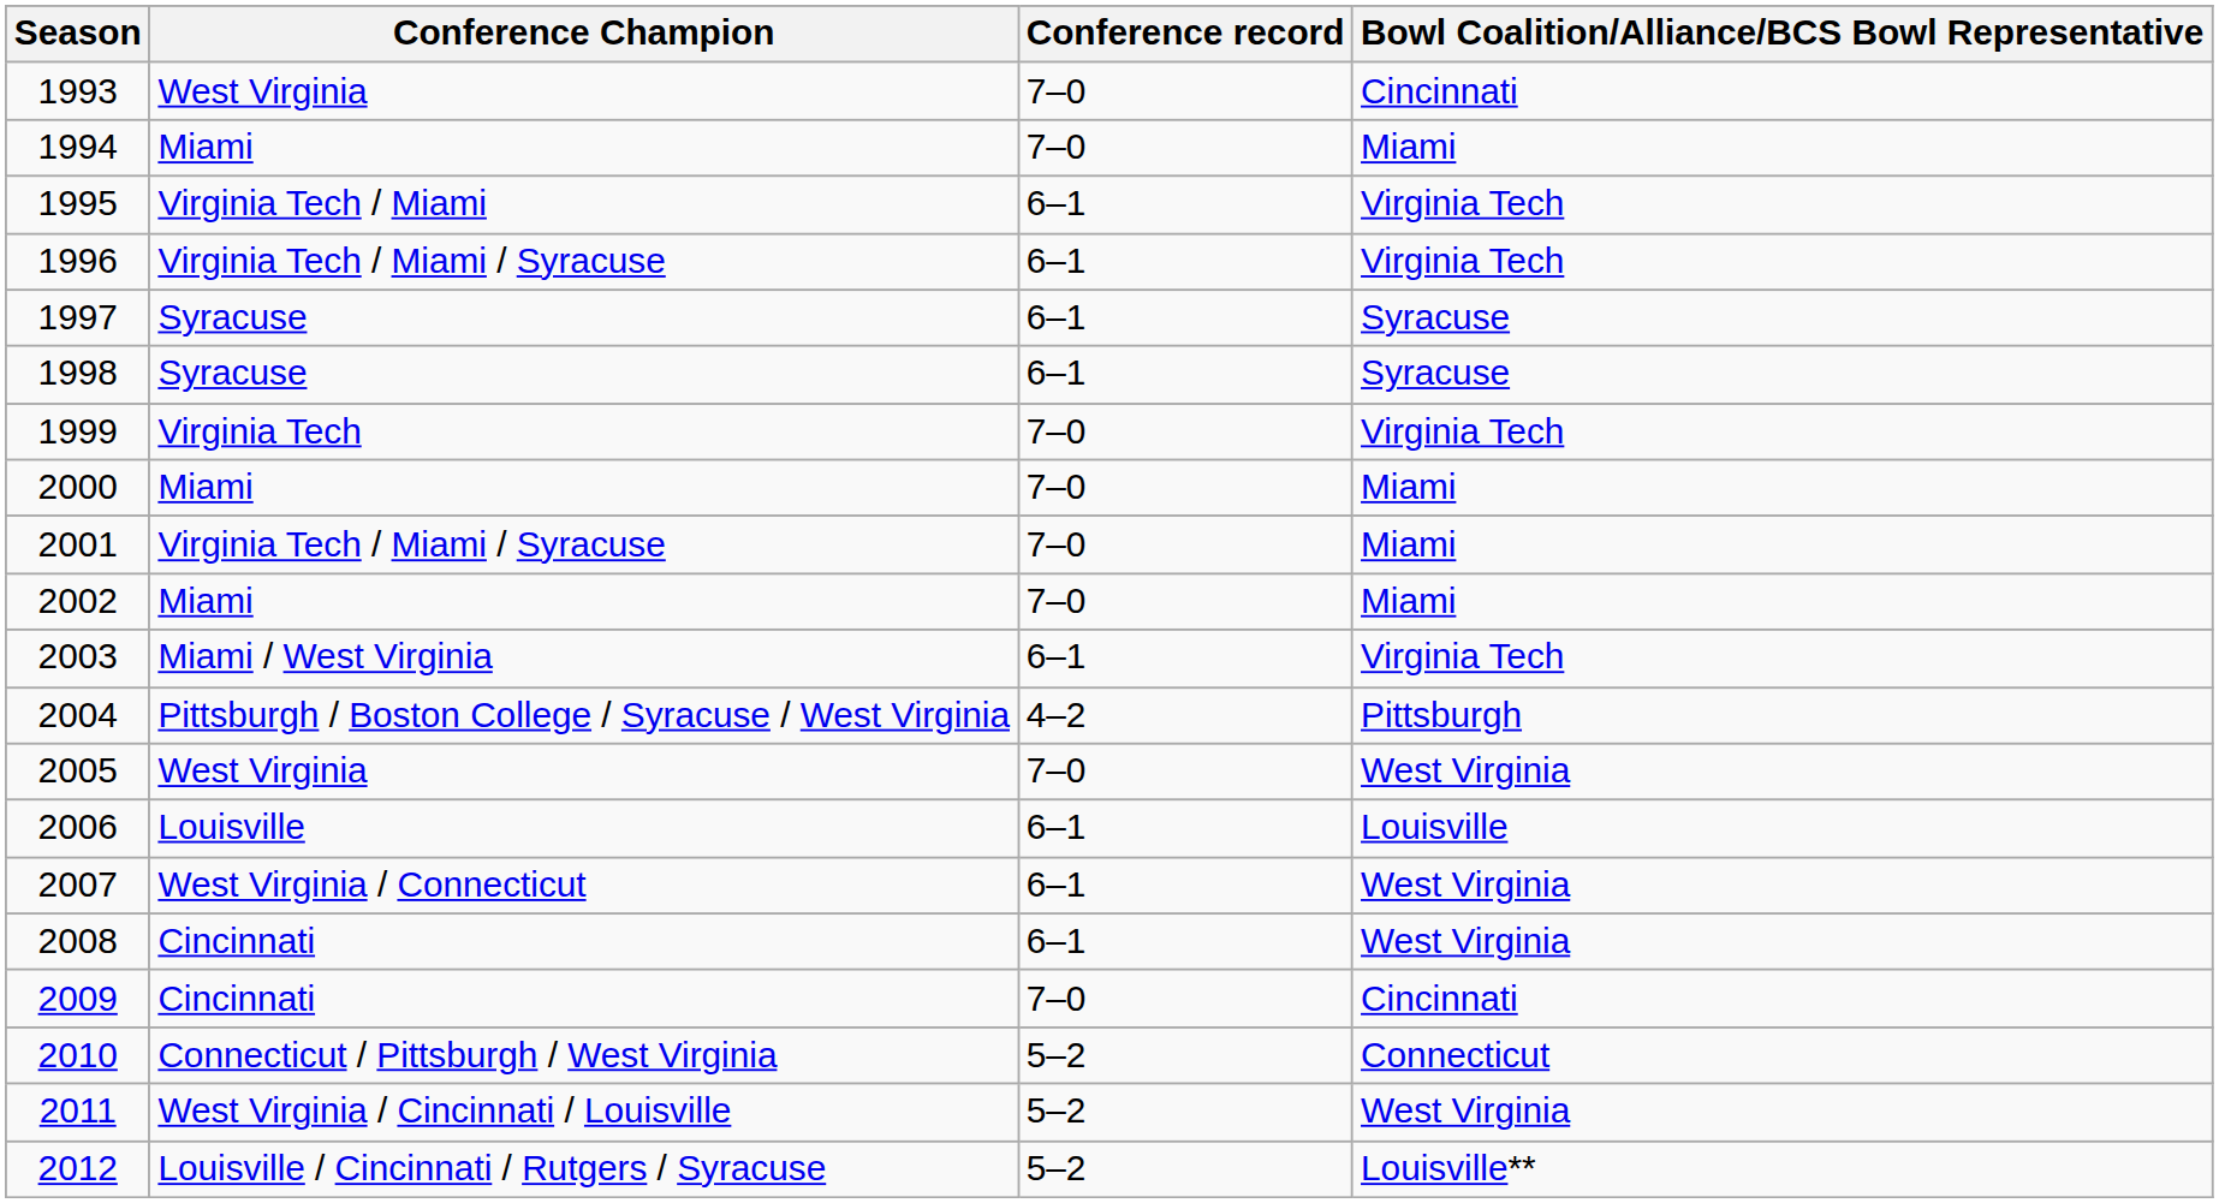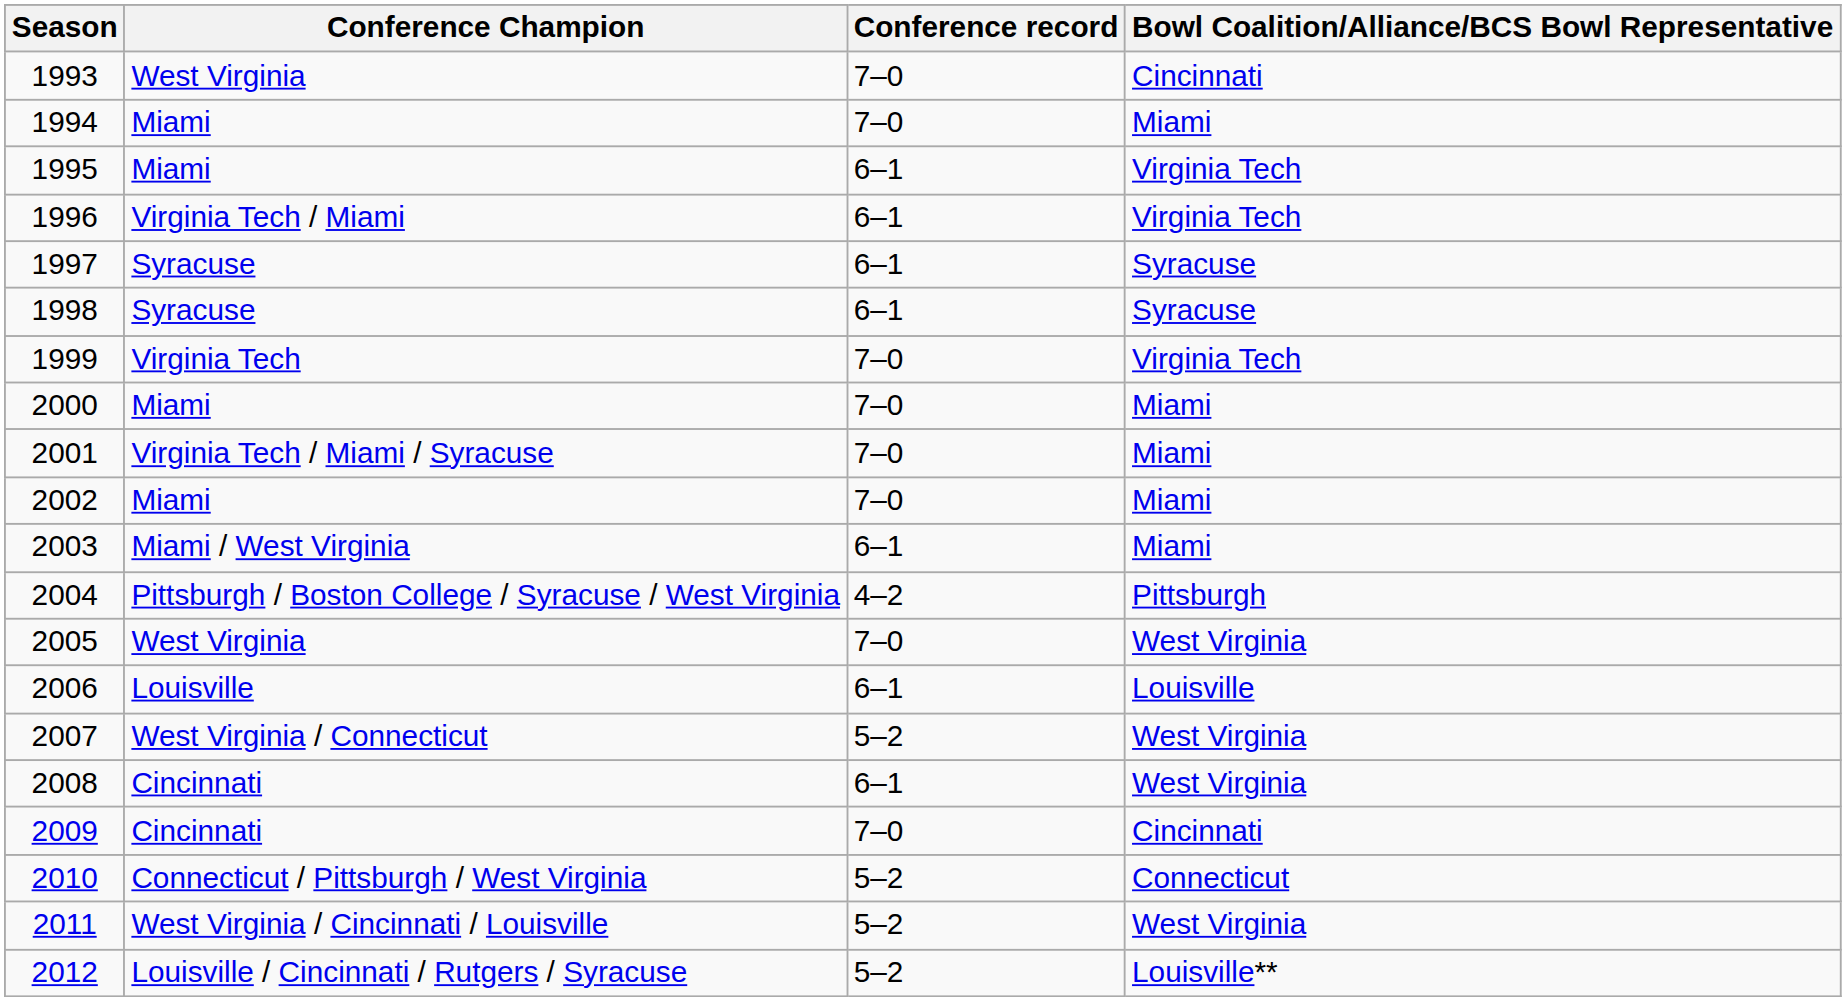1995 | Conference Champion: Virginia Tech / Miami -> Miami
1996 | Conference Champion: Virginia Tech / Miami / Syracuse -> Virginia Tech / Miami
2003 | Bowl Coalition/Alliance/BCS Bowl Representative: Virginia Tech -> Miami
2007 | Conference record: 6–1 -> 5–2
